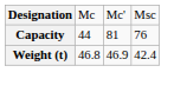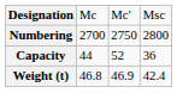+ row: Numbering | 2700 | 2750 | 2800
Capacity | column 3: 81 -> 52
Capacity | column 4: 76 -> 36
